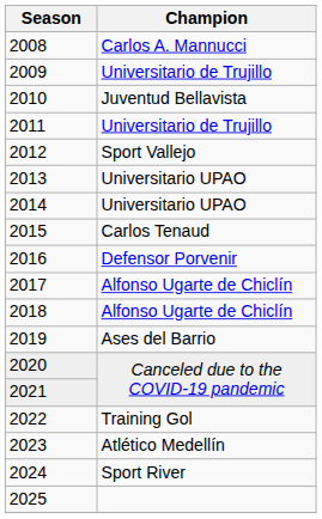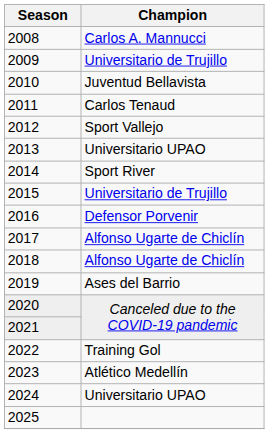2011 | Champion: Universitario de Trujillo -> Carlos Tenaud
2014 | Champion: Universitario UPAO -> Sport River
2015 | Champion: Carlos Tenaud -> Universitario de Trujillo
2024 | Champion: Sport River -> Universitario UPAO
